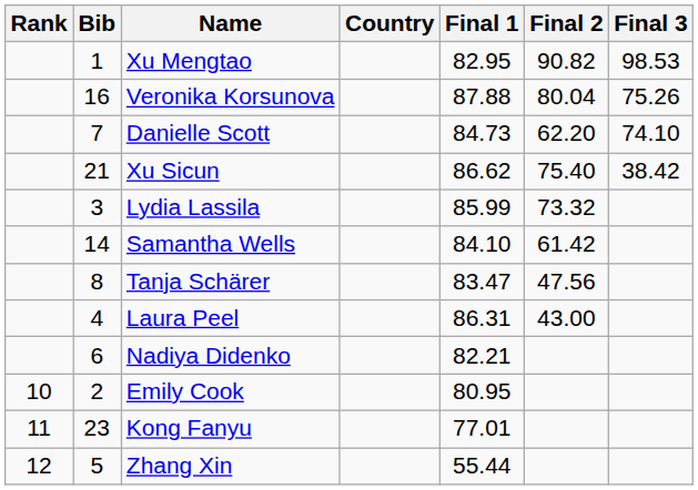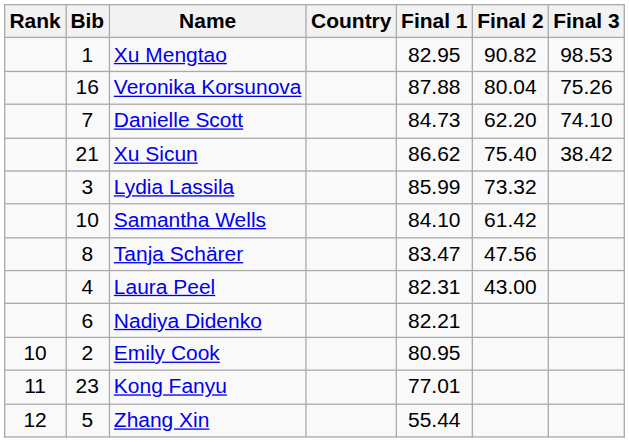Samantha Wells | Bib: 14 -> 10
Laura Peel | Final 1: 86.31 -> 82.31
